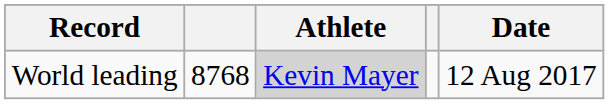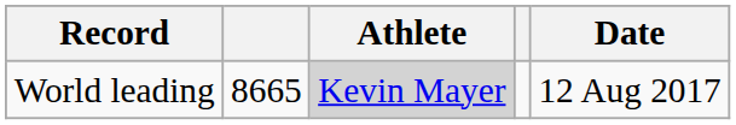World leading | column 2: 8768 -> 8665
